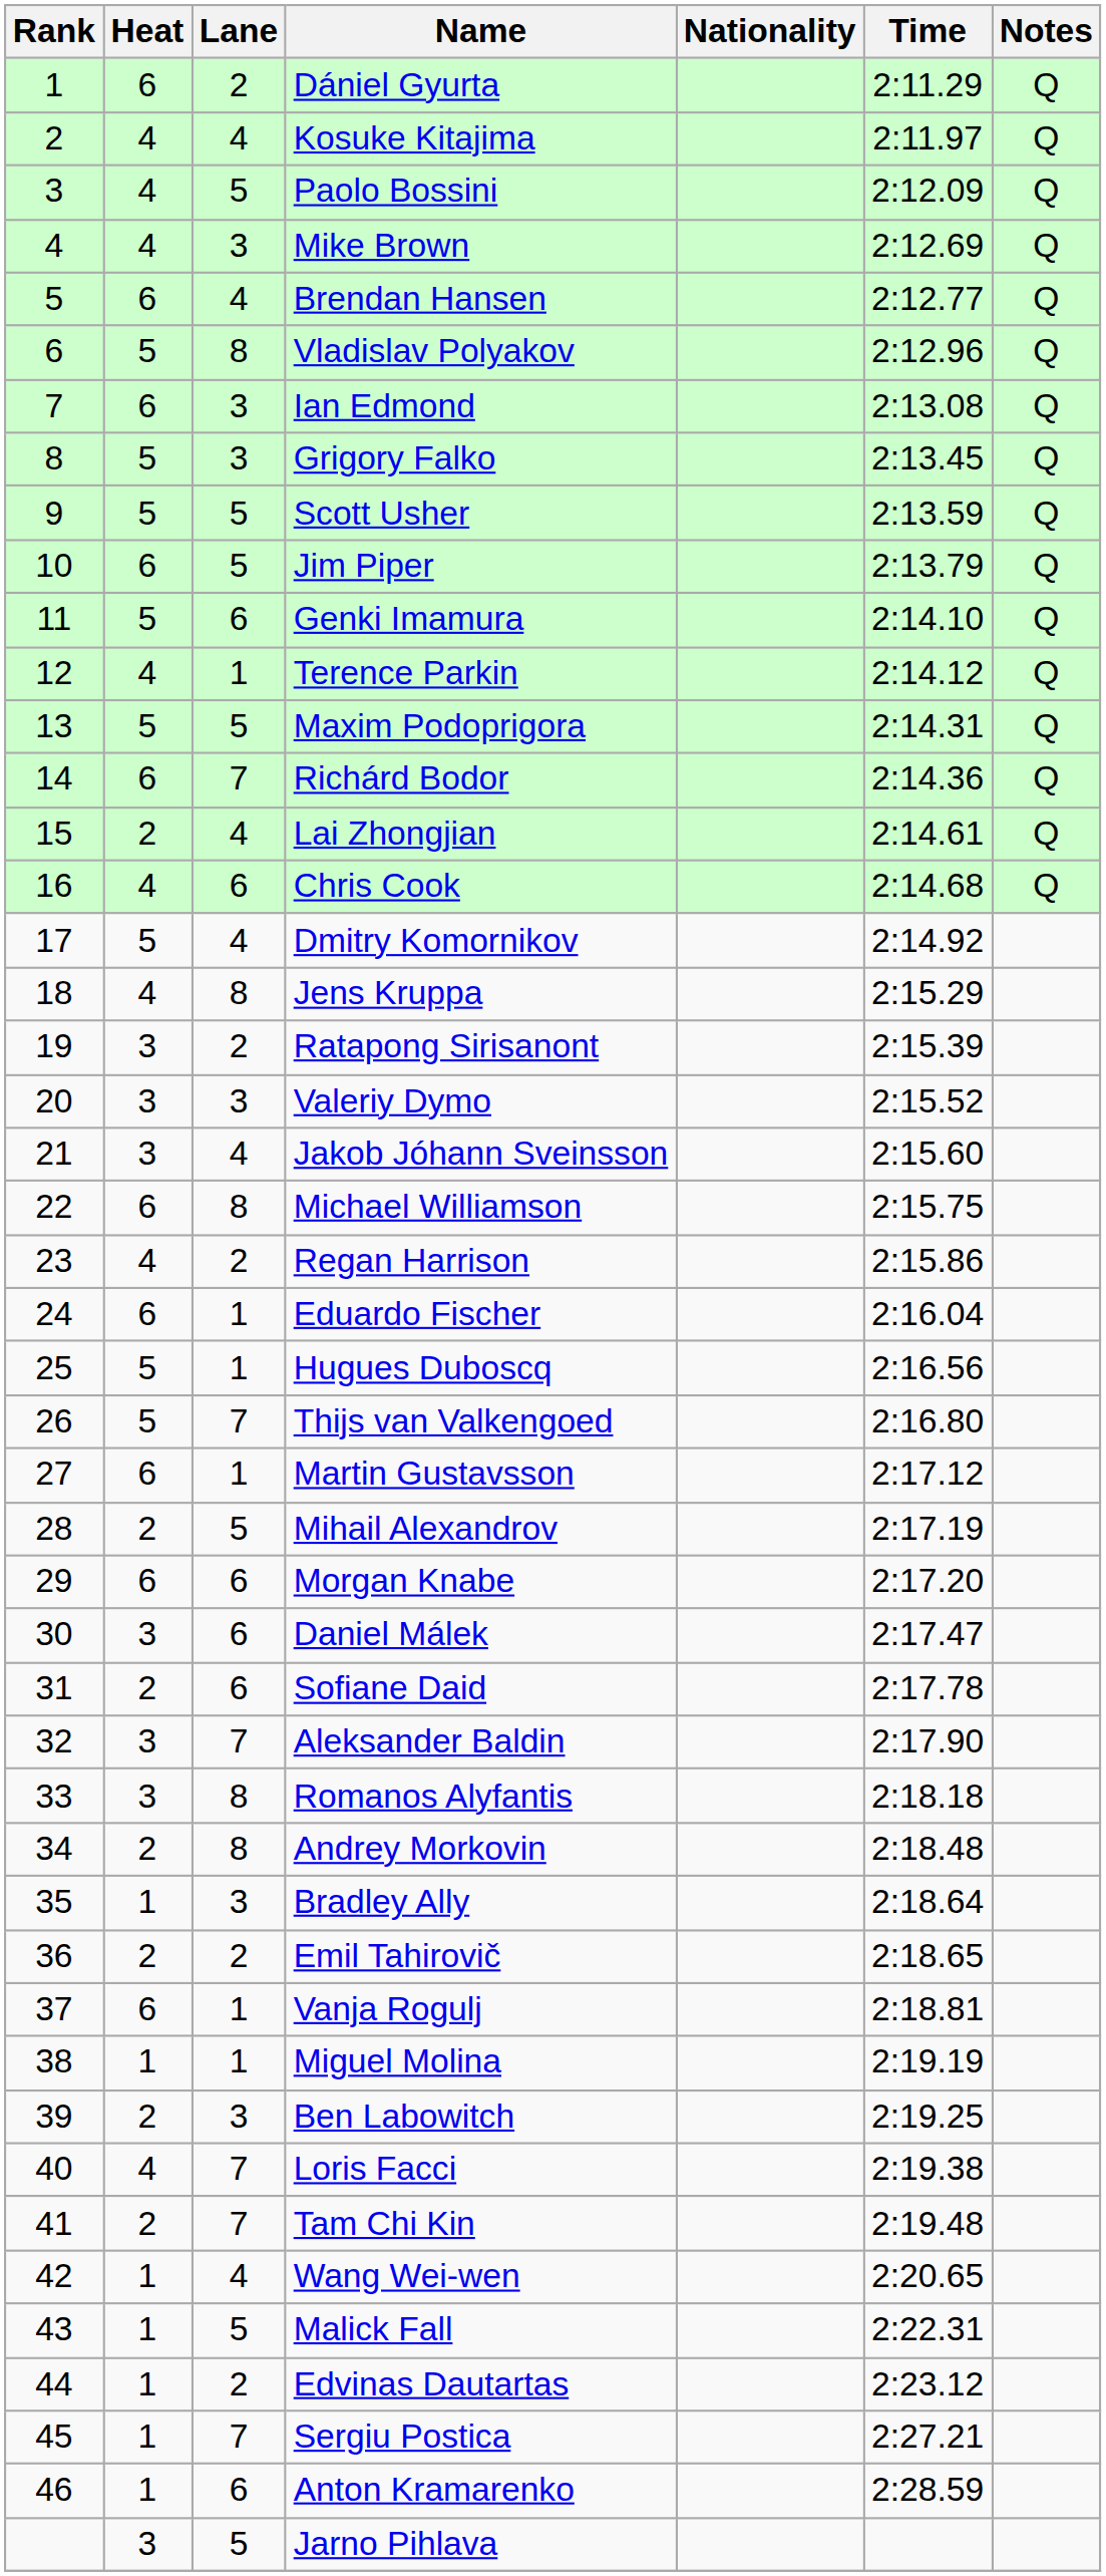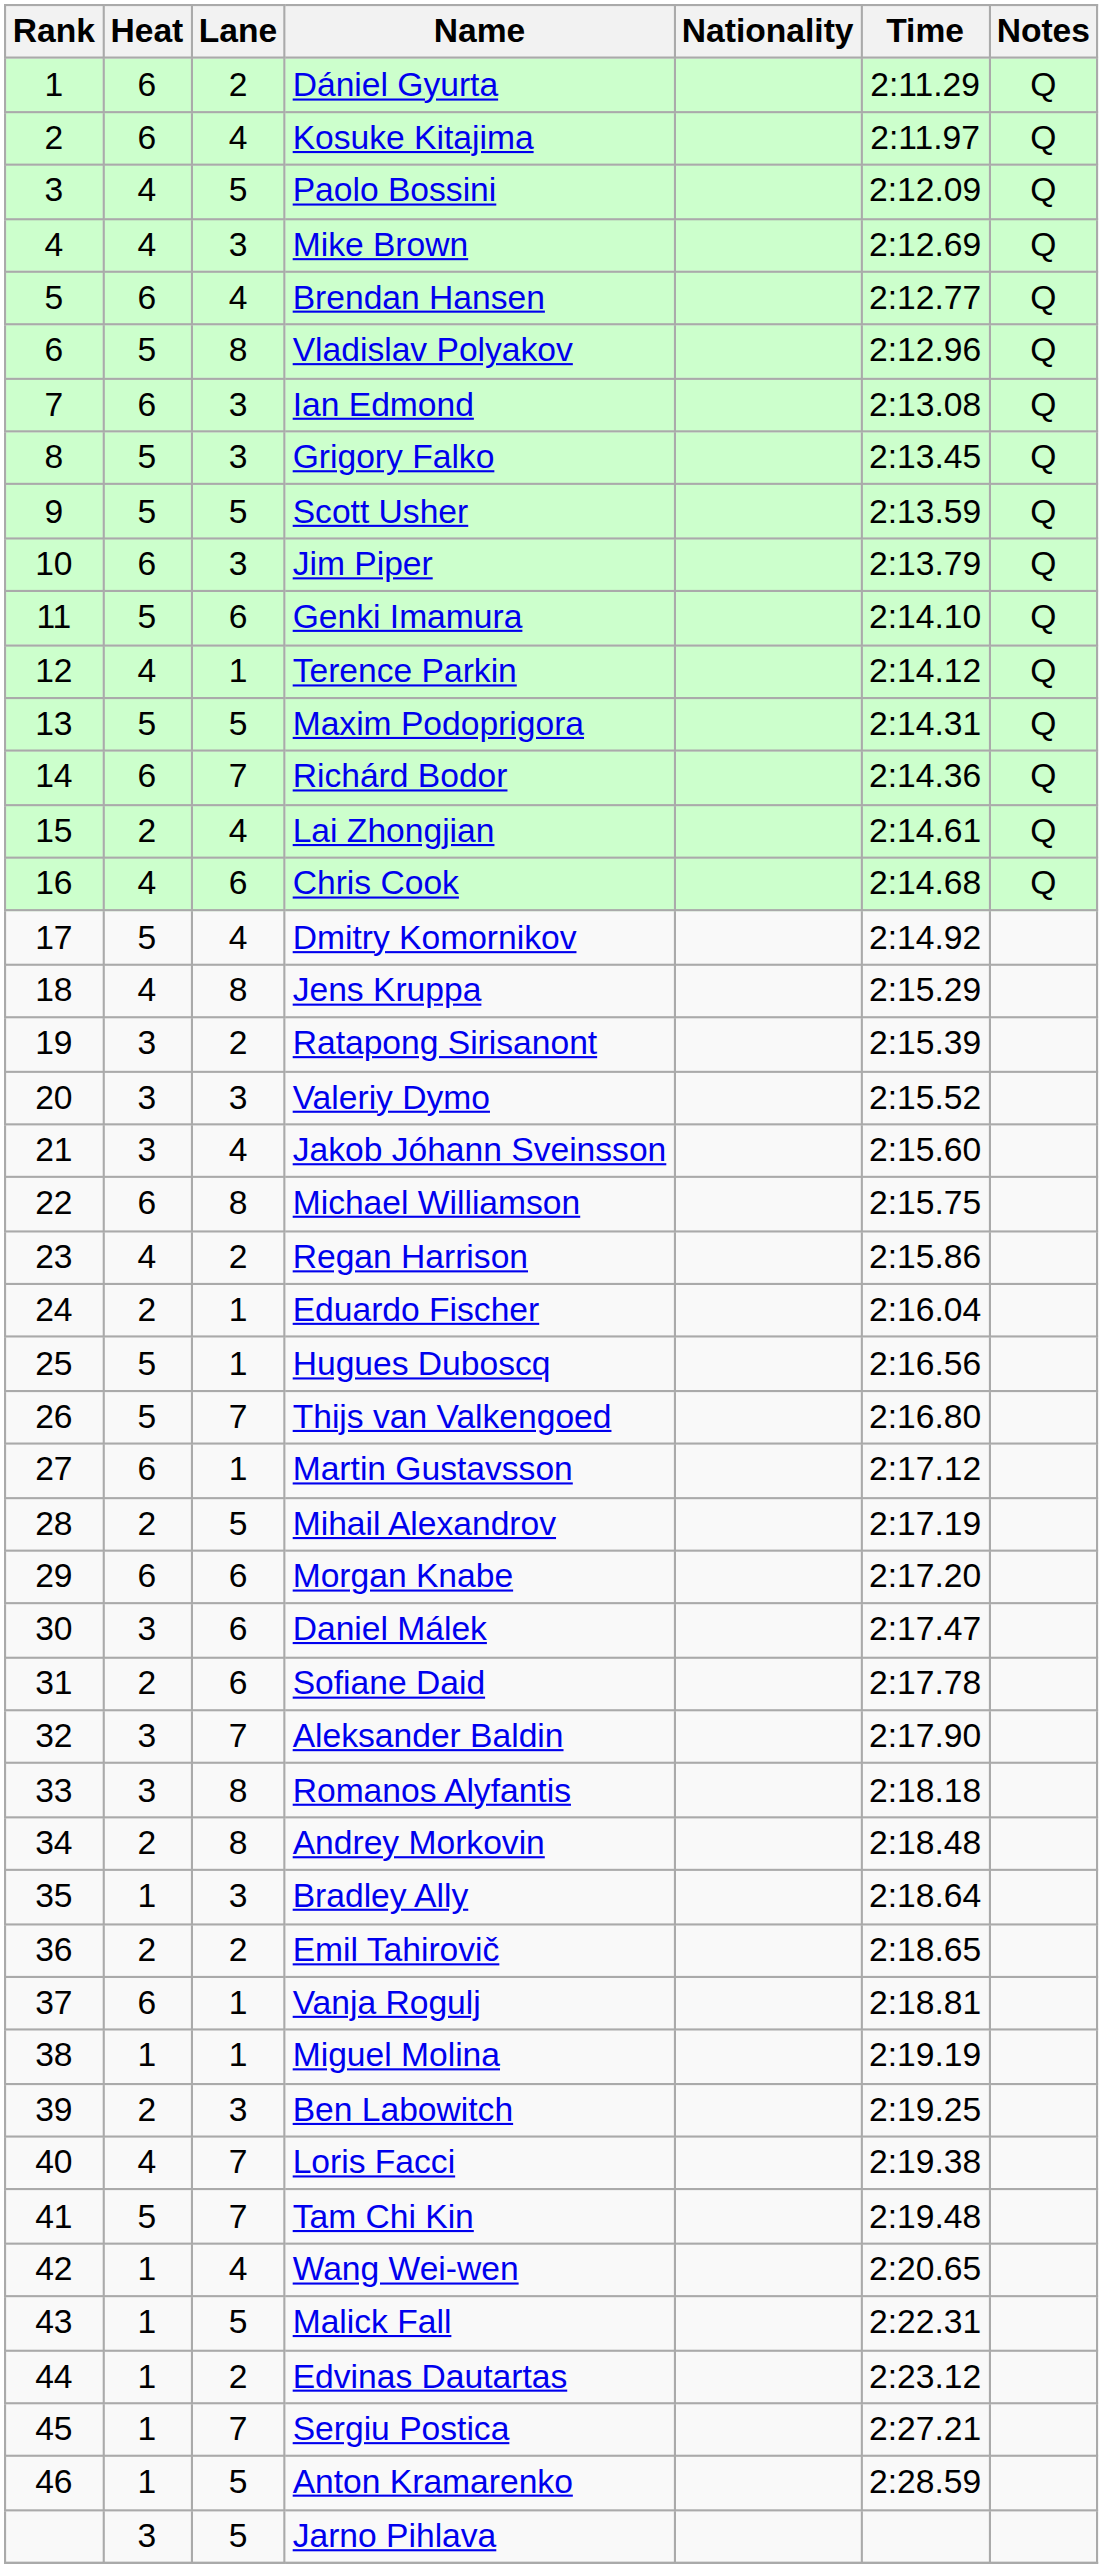Kosuke Kitajima | Heat: 4 -> 6
Jim Piper | Lane: 5 -> 3
Eduardo Fischer | Heat: 6 -> 2
Tam Chi Kin | Heat: 2 -> 5
Anton Kramarenko | Lane: 6 -> 5
